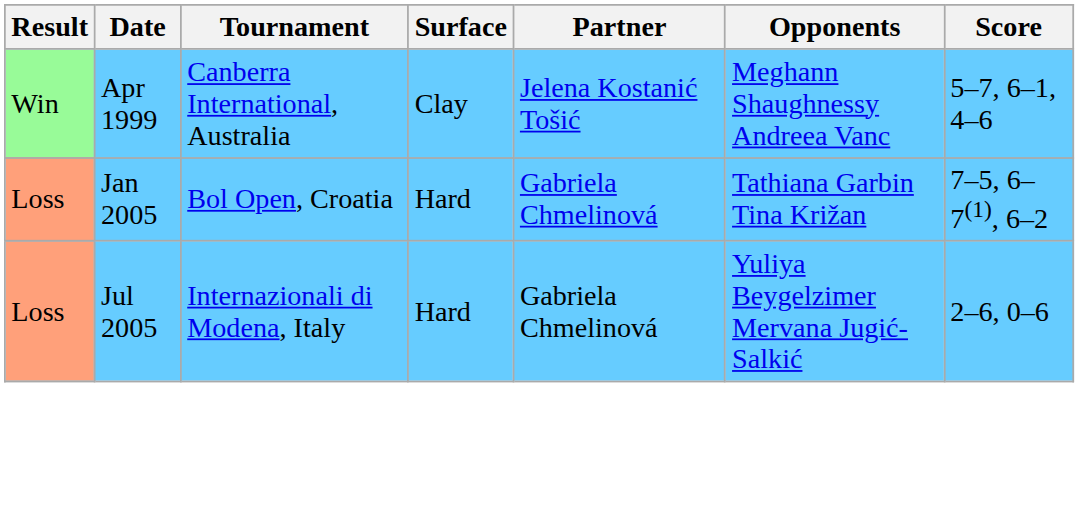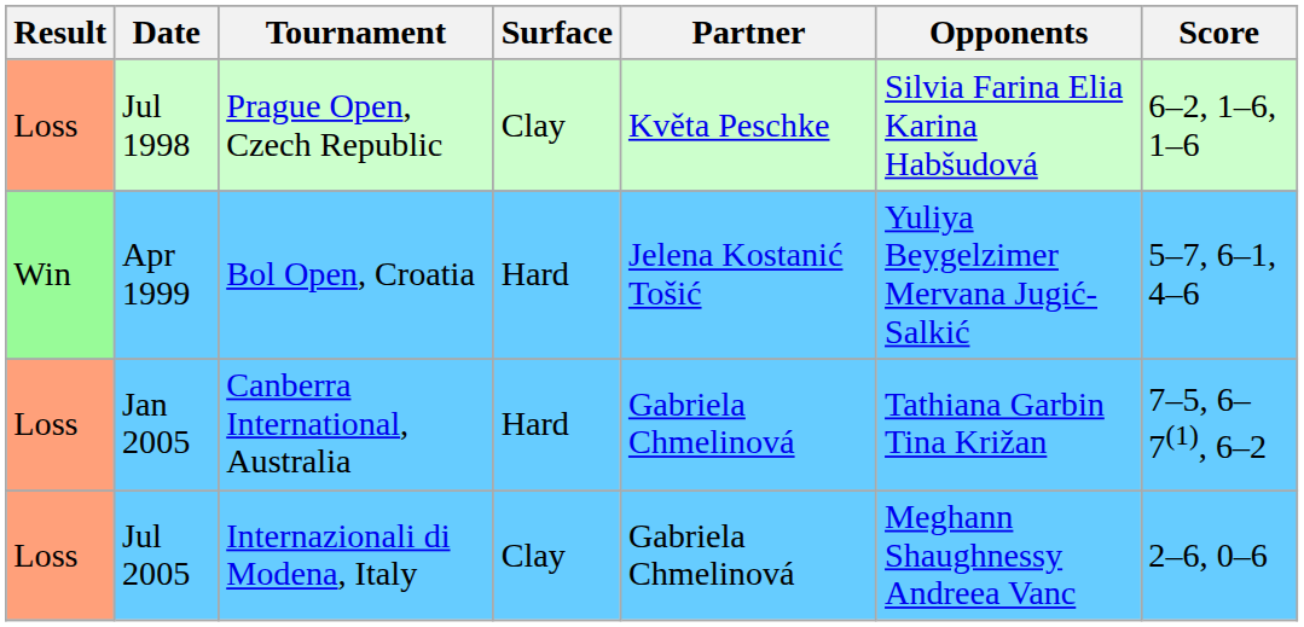+ row: Loss | Jul 1998 | Prague Open, Czech Republic | Clay | Květa Peschke | Silvia Farina Elia Karina Habšudová | 6–2, 1–6, 1–6
Apr 1999 | Tournament: Canberra International, Australia -> Bol Open, Croatia
Apr 1999 | Surface: Clay -> Hard
Apr 1999 | Opponents: Meghann Shaughnessy Andreea Vanc -> Yuliya Beygelzimer Mervana Jugić-Salkić
Jan 2005 | Tournament: Bol Open, Croatia -> Canberra International, Australia
Jul 2005 | Surface: Hard -> Clay
Jul 2005 | Opponents: Yuliya Beygelzimer Mervana Jugić-Salkić -> Meghann Shaughnessy Andreea Vanc
